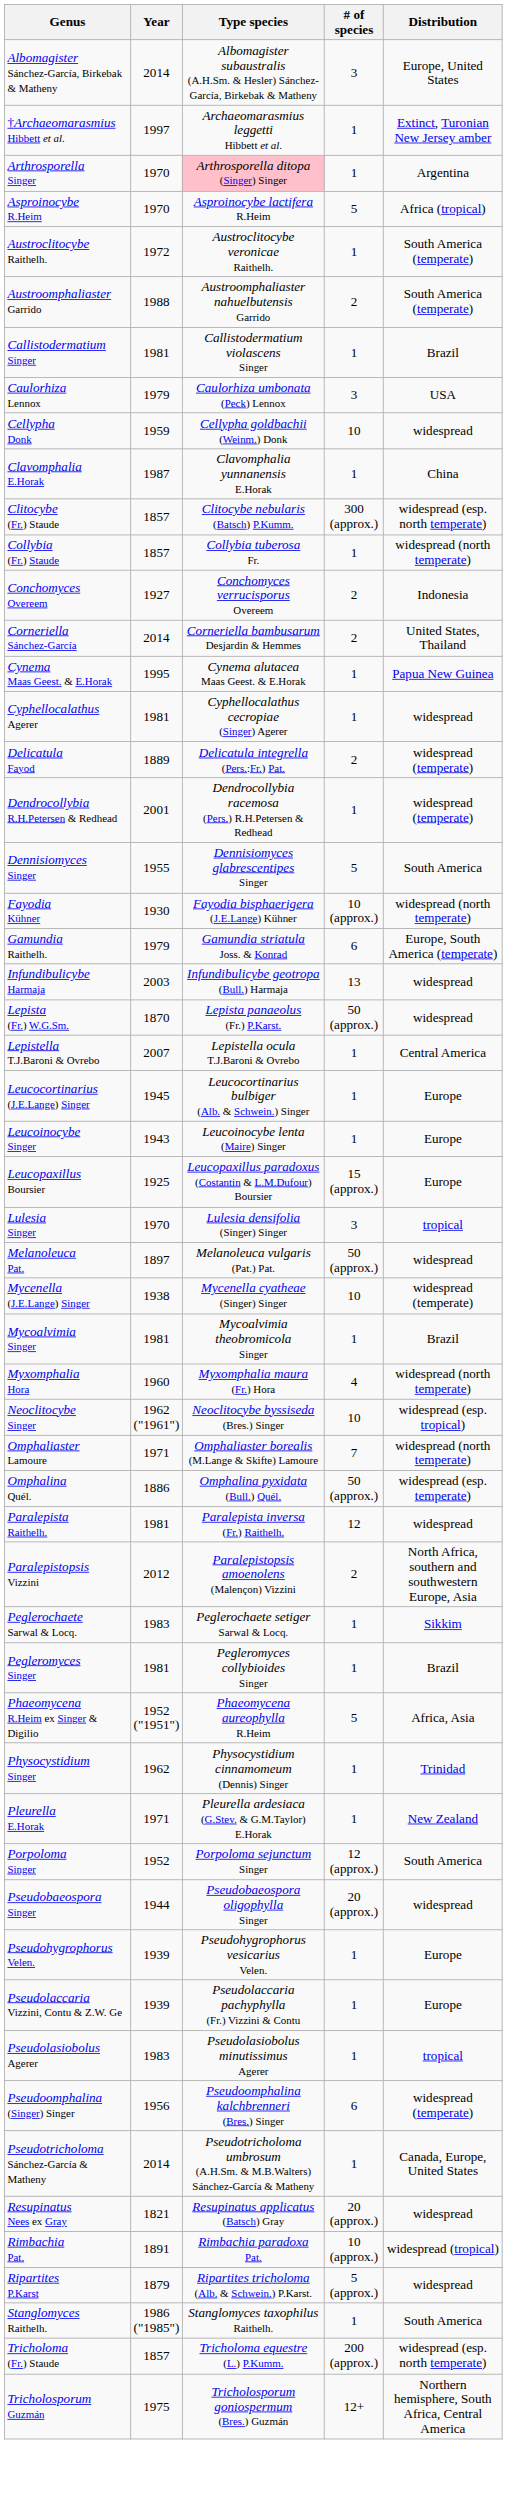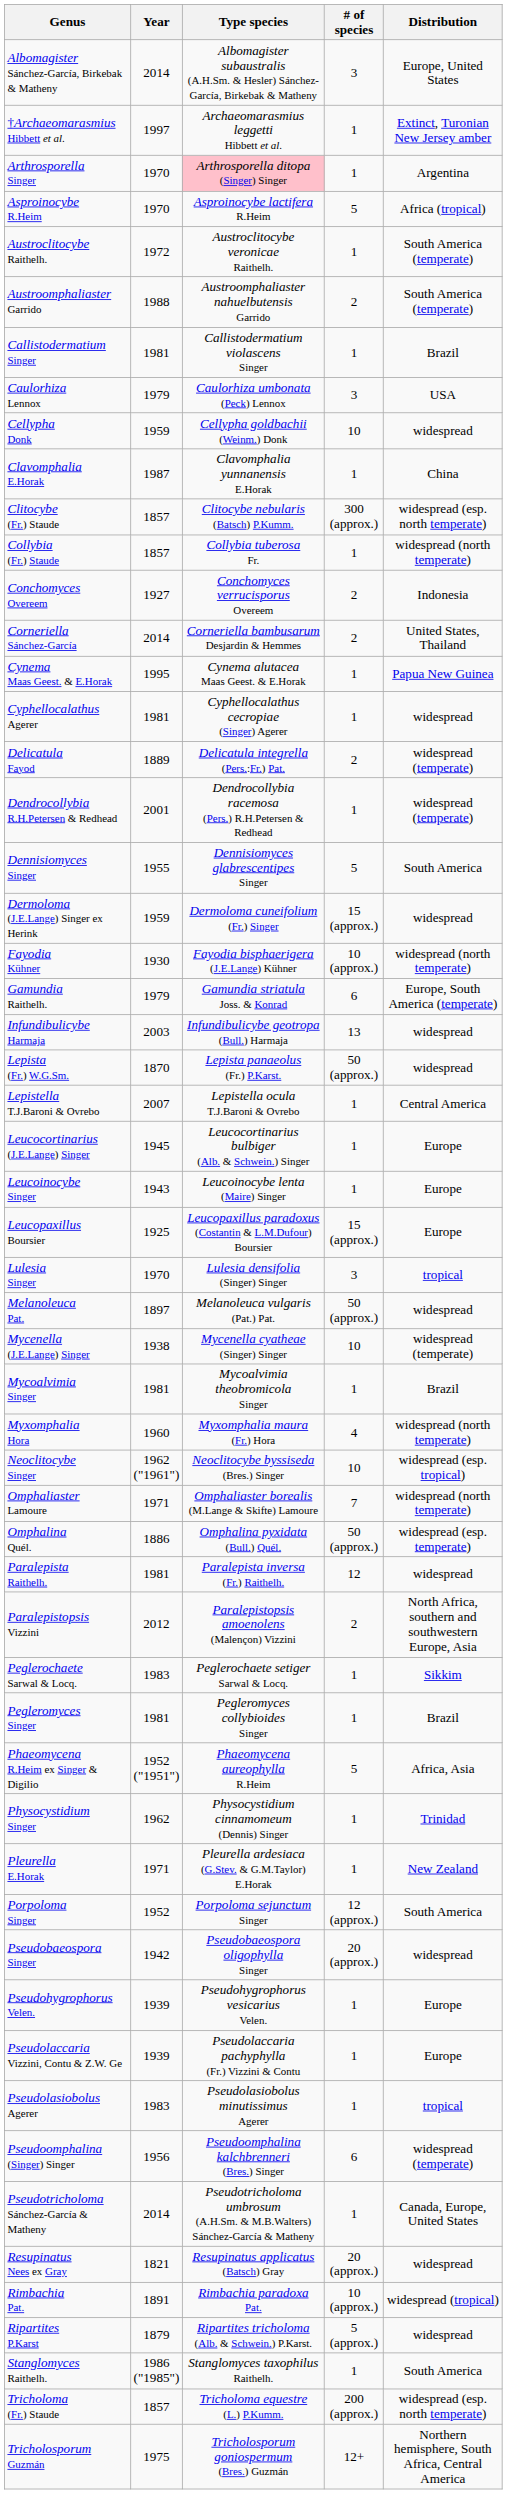+ row: Dermoloma (J.E.Lange) Singer ex Herink | 1959 | Dermoloma cuneifolium (Fr.) Singer | 15 (approx.) | widespread
Pseudobaeospora Singer | Year: 1944 -> 1942
